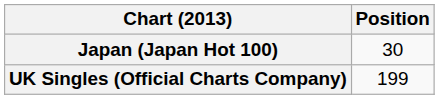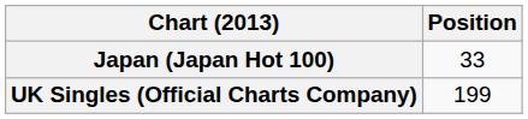Japan (Japan Hot 100) | Position: 30 -> 33
